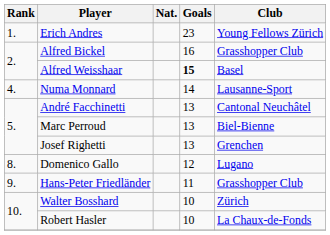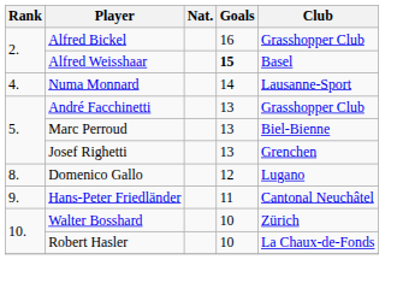- row: 1. | Erich Andres | 23 | Young Fellows Zürich
André Facchinetti | Club: Cantonal Neuchâtel -> Grasshopper Club
Hans-Peter Friedländer | Club: Grasshopper Club -> Cantonal Neuchâtel
